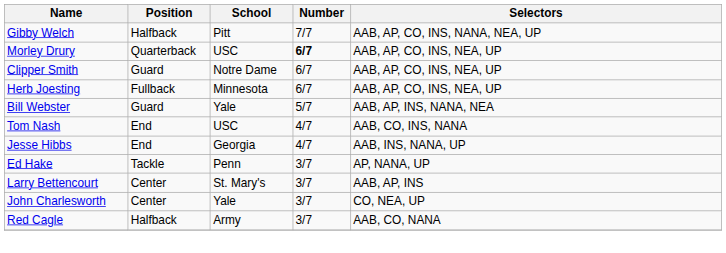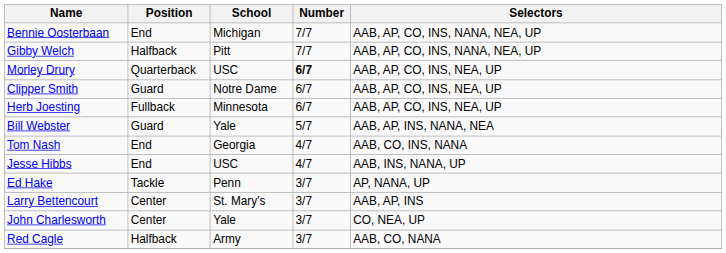+ row: Bennie Oosterbaan | End | Michigan | 7/7 | AAB, AP, CO, INS, NANA, NEA, UP
Tom Nash | School: USC -> Georgia
Jesse Hibbs | School: Georgia -> USC
